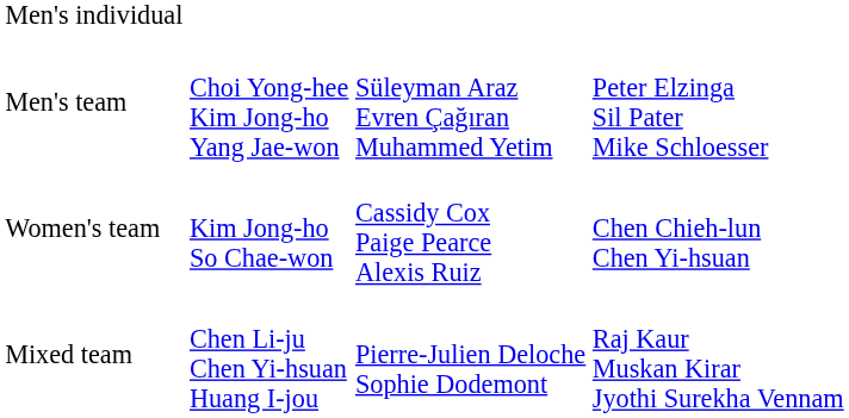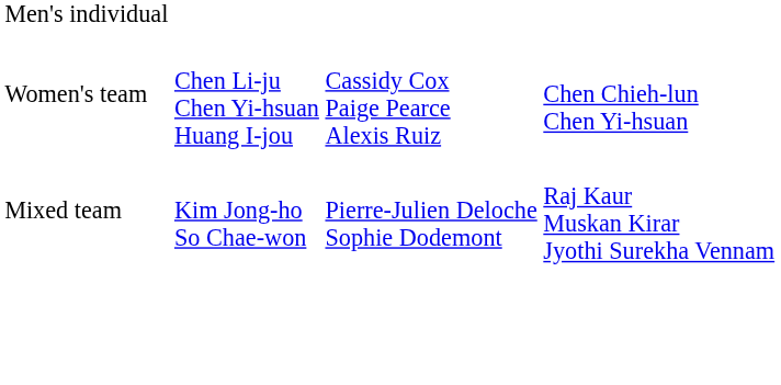- row: Men's team | Choi Yong-hee Kim Jong-ho Yang Jae-won | Süleyman Araz Evren Çağıran Muhammed Yetim | Peter Elzinga Sil Pater Mike Schloesser
Women's team | column 2: Kim Jong-ho So Chae-won -> Chen Li-ju Chen Yi-hsuan Huang I-jou
Mixed team | column 2: Chen Li-ju Chen Yi-hsuan Huang I-jou -> Kim Jong-ho So Chae-won
